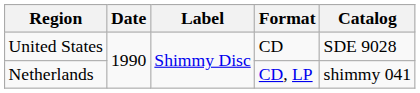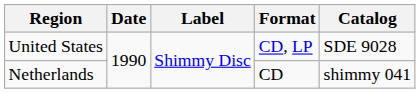United States | Format: CD -> CD, LP
Netherlands | Format: CD, LP -> CD
